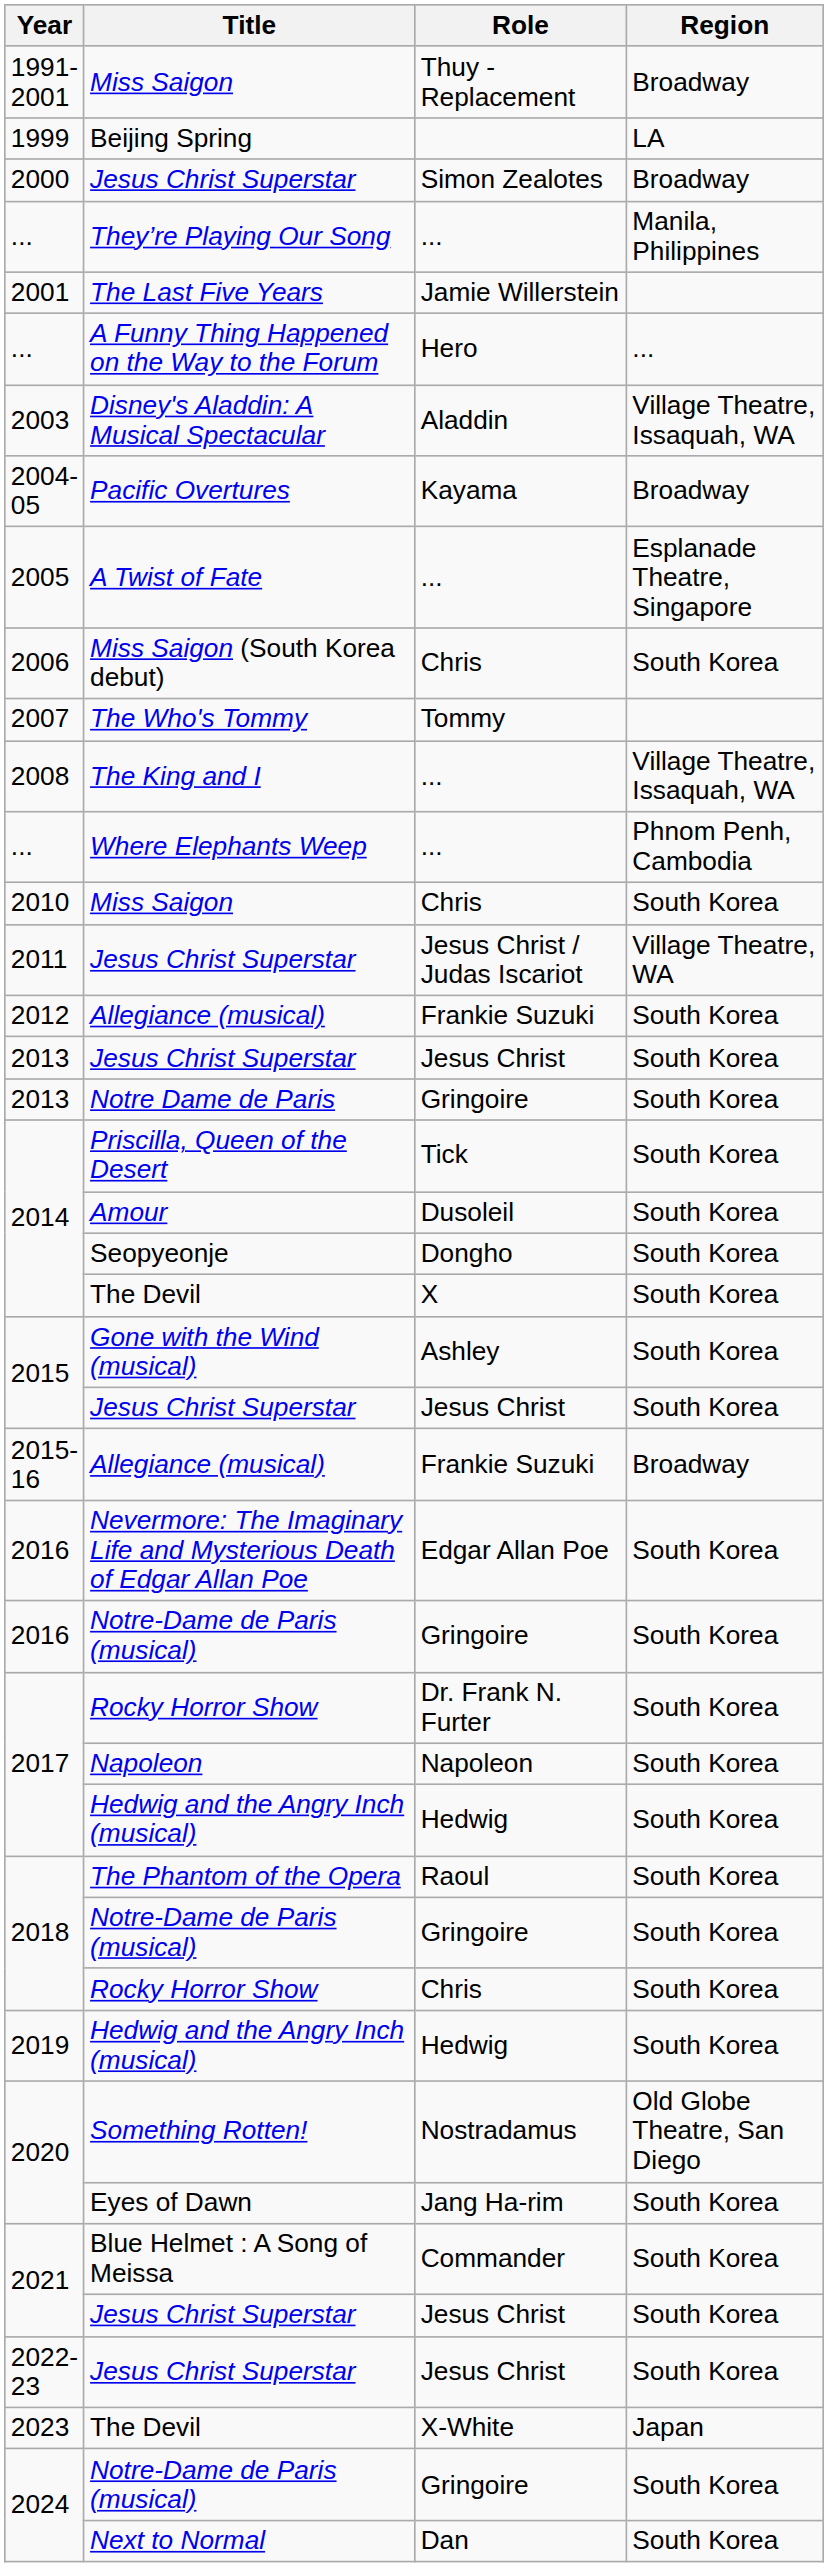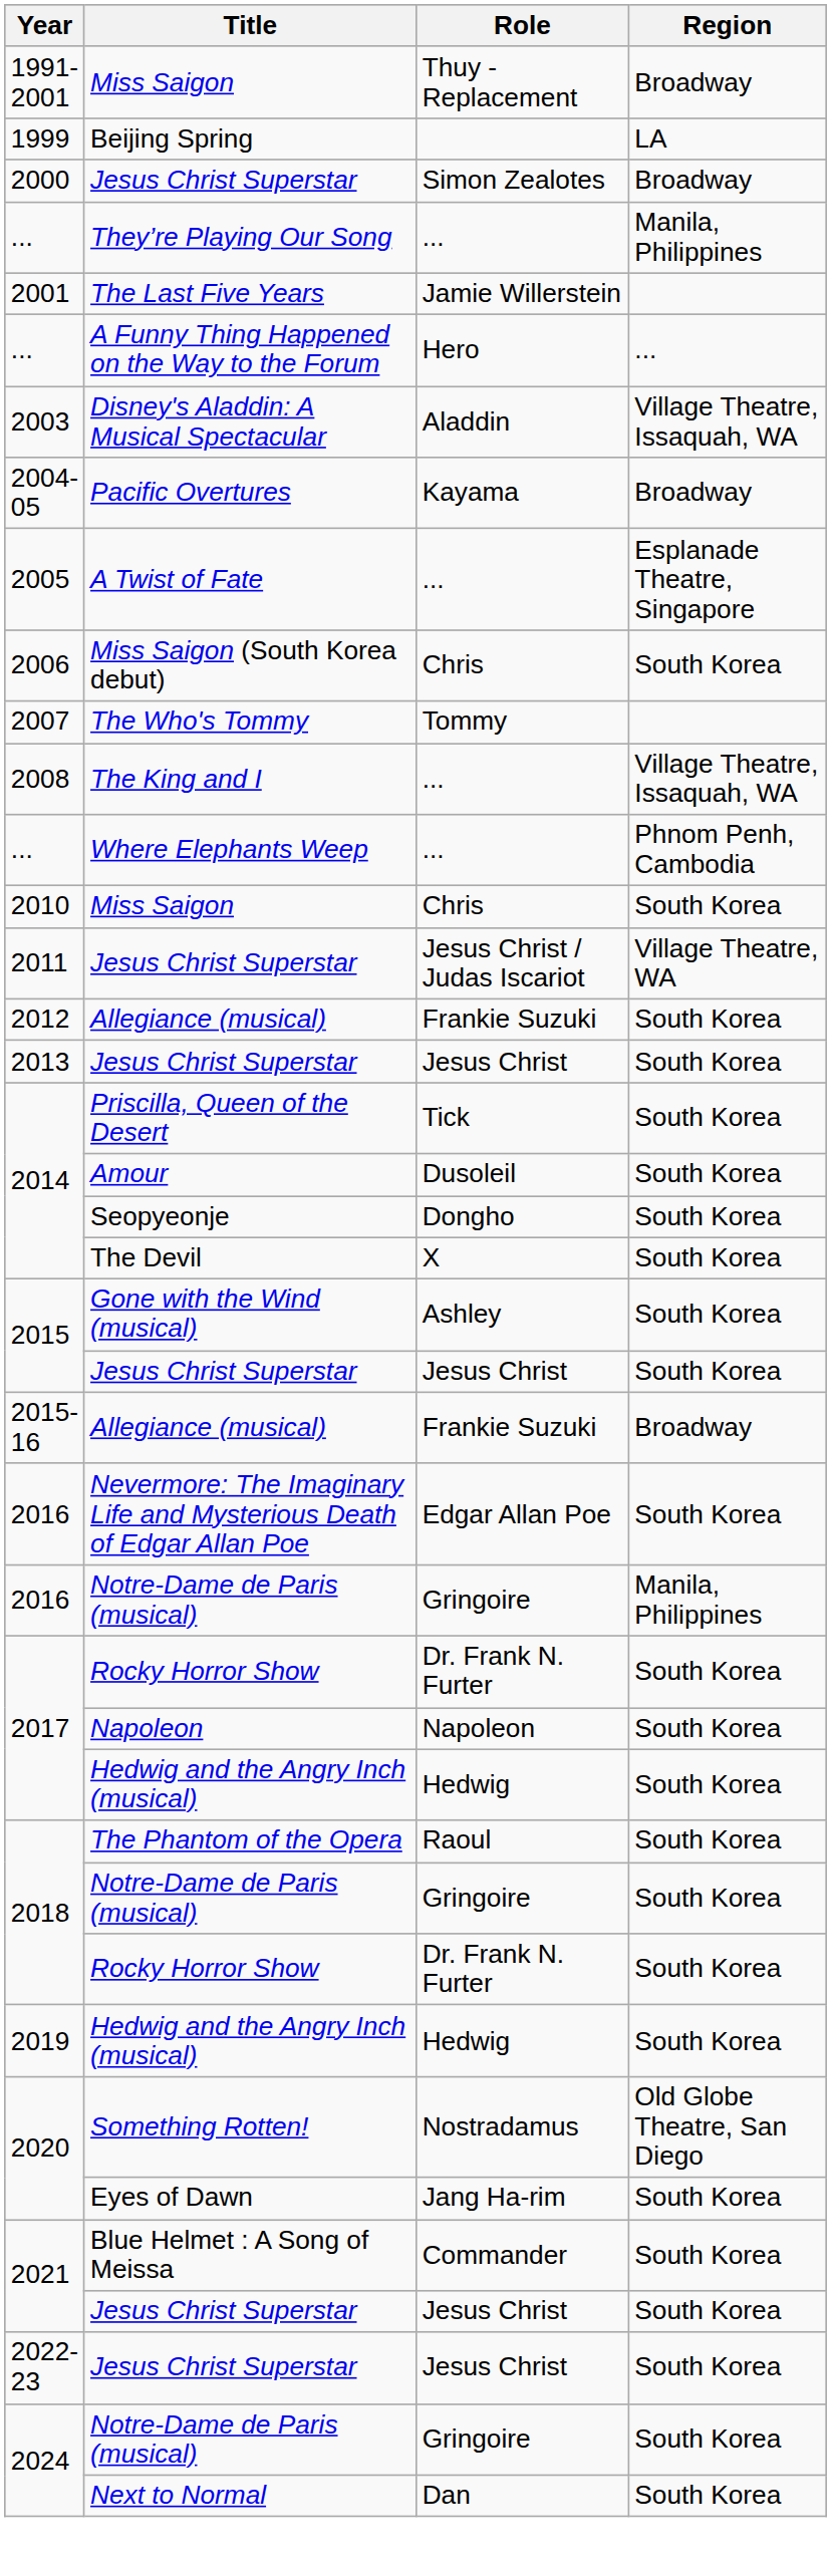- row: 2013 | Notre Dame de Paris | Gringoire | South Korea
2016 / Notre-Dame de Paris (musical) | Region: South Korea -> Manila, Philippines
2018 / Rocky Horror Show | Role: Chris -> Dr. Frank N. Furter
- row: 2023 | The Devil | X-White | Japan
